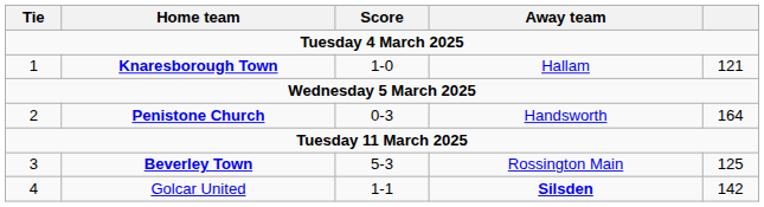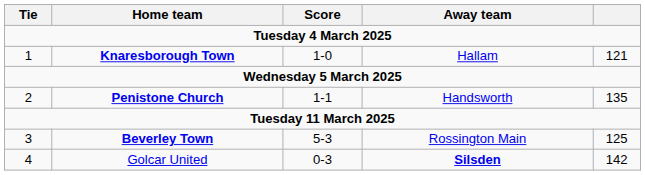Penistone Church | Score: 0-3 -> 1-1
Penistone Church | column 5: 164 -> 135
Golcar United | Score: 1-1 -> 0-3
